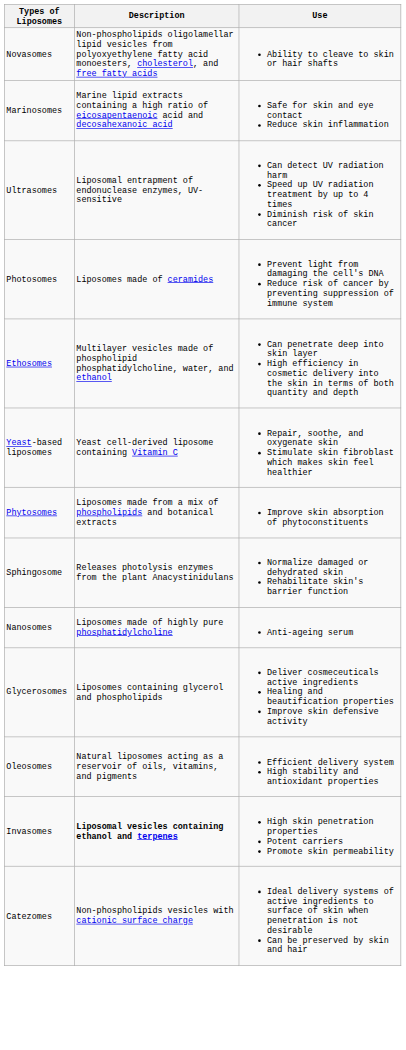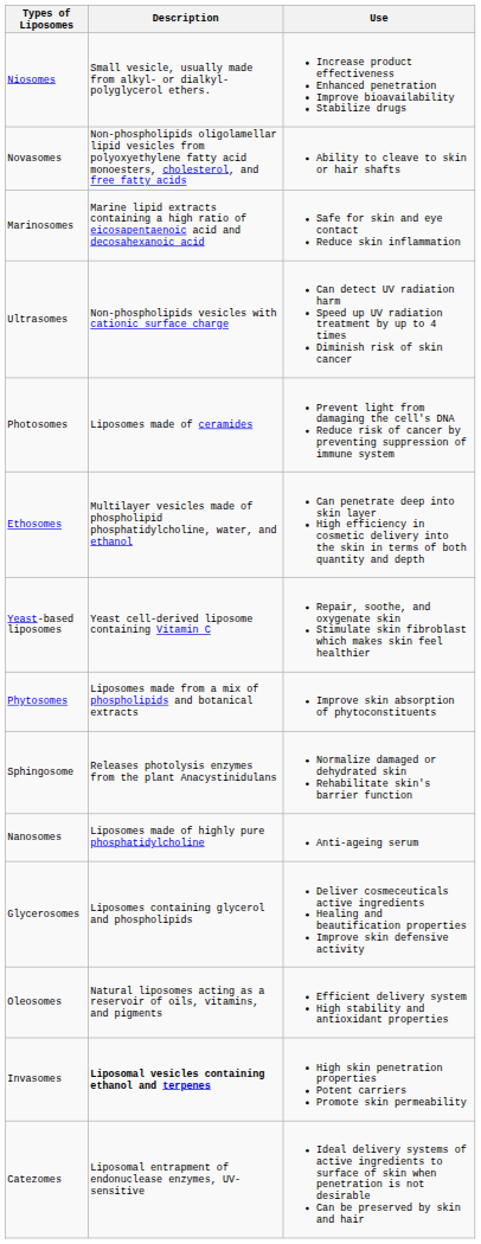+ row: Niosomes | Small vesicle, usually made from alkyl- or dialkyl- polyglycerol ethers. | Increase product effectiveness Enhanced penetration Improve bioavailability Stabilize drugs
Ultrasomes | Description: Liposomal entrapment of endonuclease enzymes, UV-sensitive -> Non-phospholipids vesicles with cationic surface charge
Catezomes | Description: Non-phospholipids vesicles with cationic surface charge -> Liposomal entrapment of endonuclease enzymes, UV-sensitive
